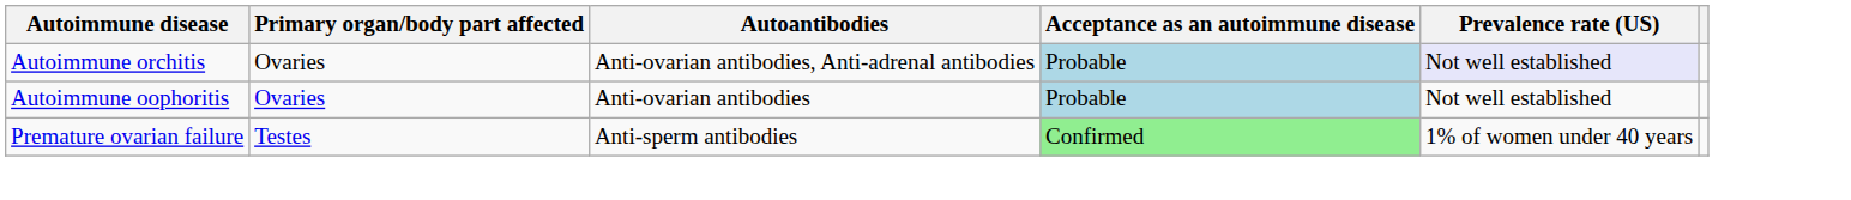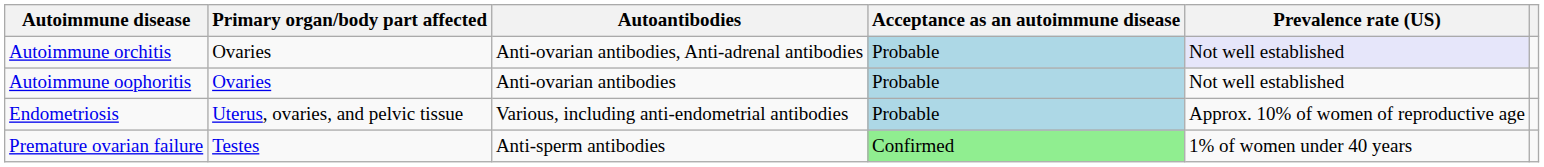+ row: Endometriosis | Uterus, ovaries, and pelvic tissue | Various, including anti-endometrial antibodies | Probable | Approx. 10% of women of reproductive age
